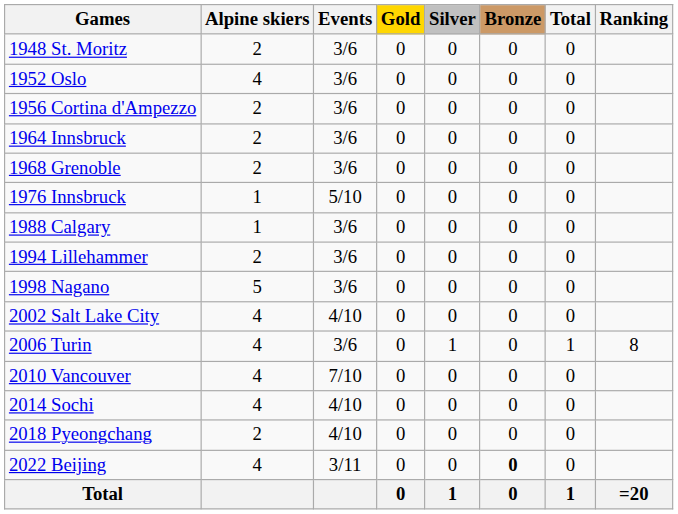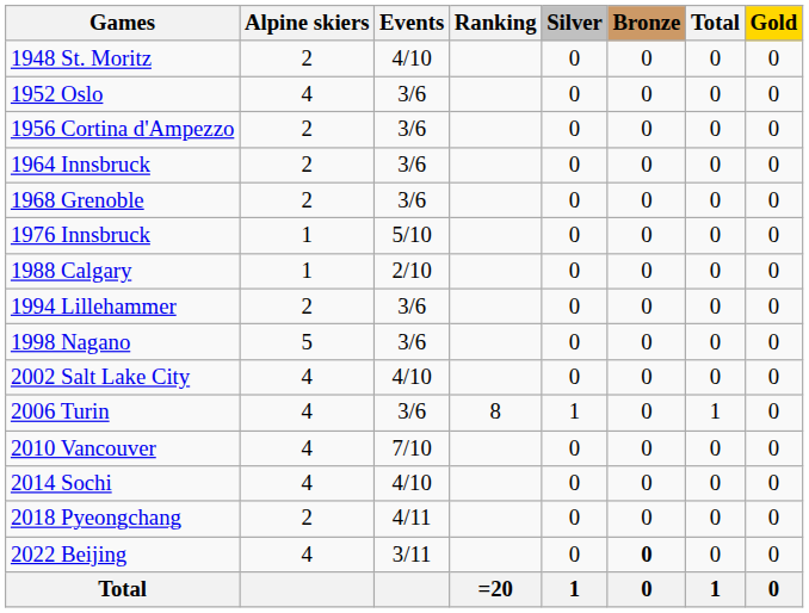columns swapped: Gold <-> Ranking
1948 St. Moritz | Events: 3/6 -> 4/10
1988 Calgary | Events: 3/6 -> 2/10
2018 Pyeongchang | Events: 4/10 -> 4/11
